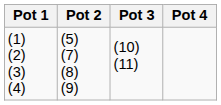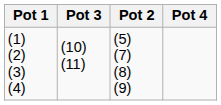columns swapped: Pot 2 <-> Pot 3
